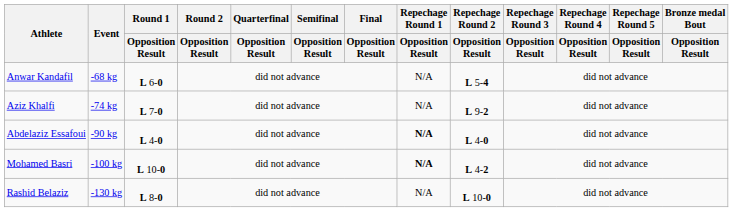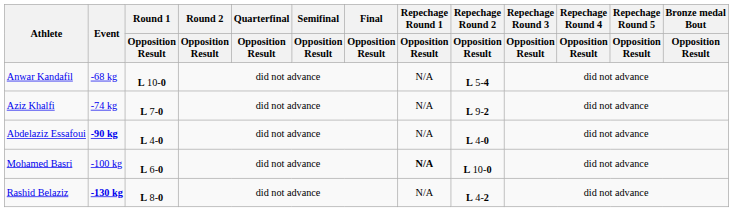Anwar Kandafil | Round 1 / Opposition Result: L 6-0 -> L 10-0
Abdelaziz Essafoui | Event: normal -> bold
Abdelaziz Essafoui | Repechage Round 1 / Opposition Result: bold -> normal
Mohamed Basri | Round 1 / Opposition Result: L 10-0 -> L 6-0
Mohamed Basri | Repechage Round 2 / Opposition Result: L 4-2 -> L 10-0
Rashid Belaziz | Event: normal -> bold
Rashid Belaziz | Repechage Round 2 / Opposition Result: L 10-0 -> L 4-2
